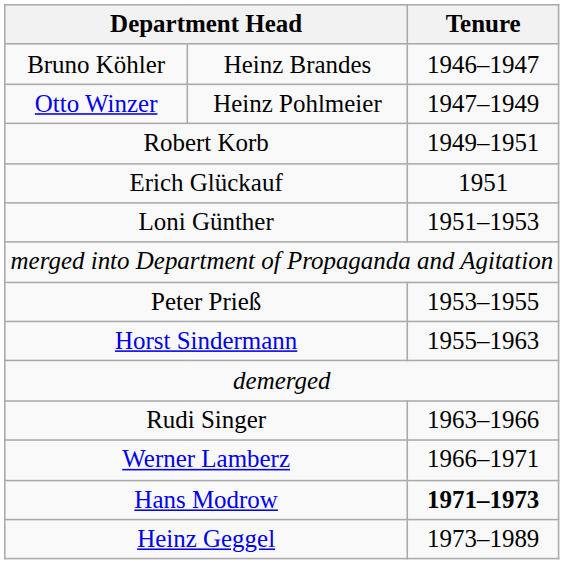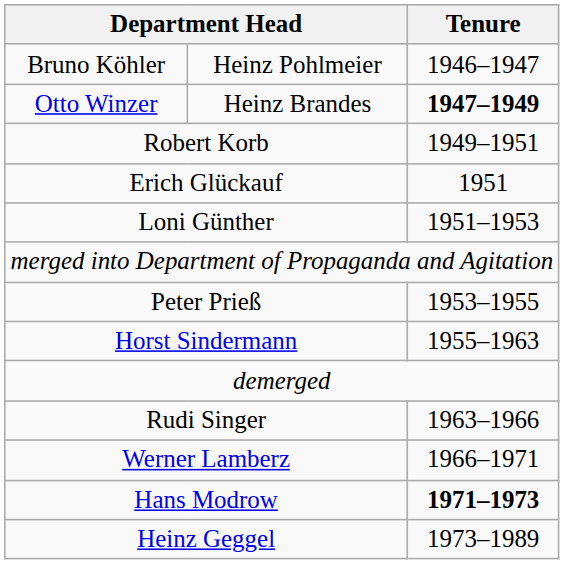Bruno Köhler | column 2: Heinz Brandes -> Heinz Pohlmeier
Otto Winzer | column 2: Heinz Pohlmeier -> Heinz Brandes
Otto Winzer | Tenure: normal -> bold
